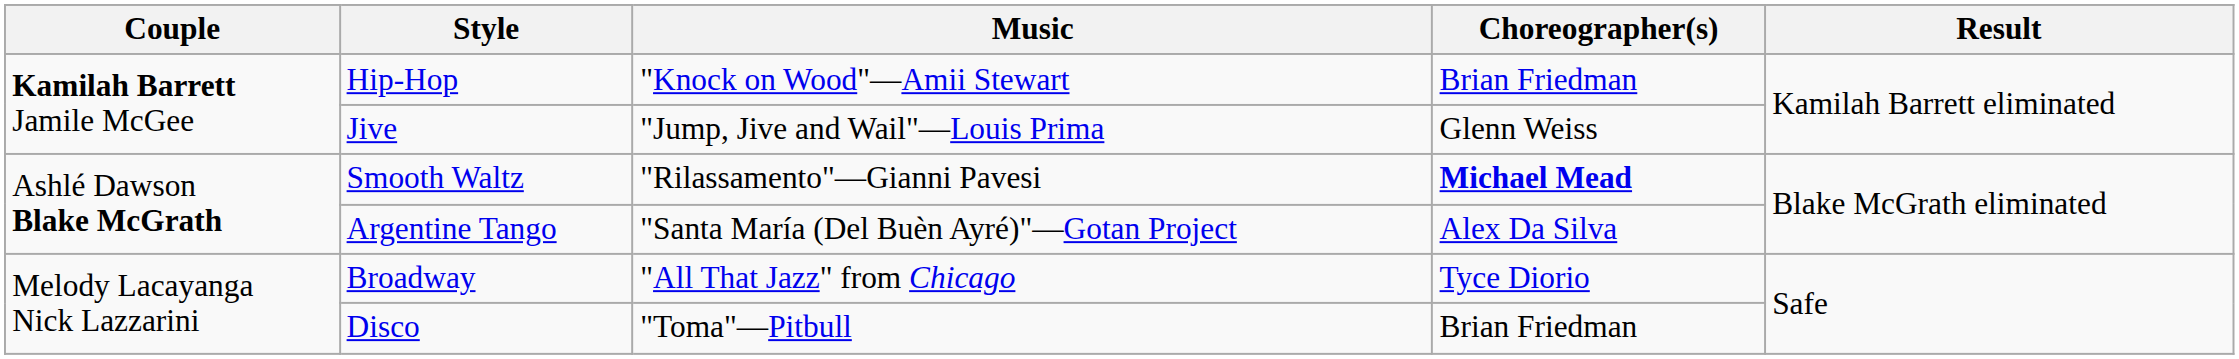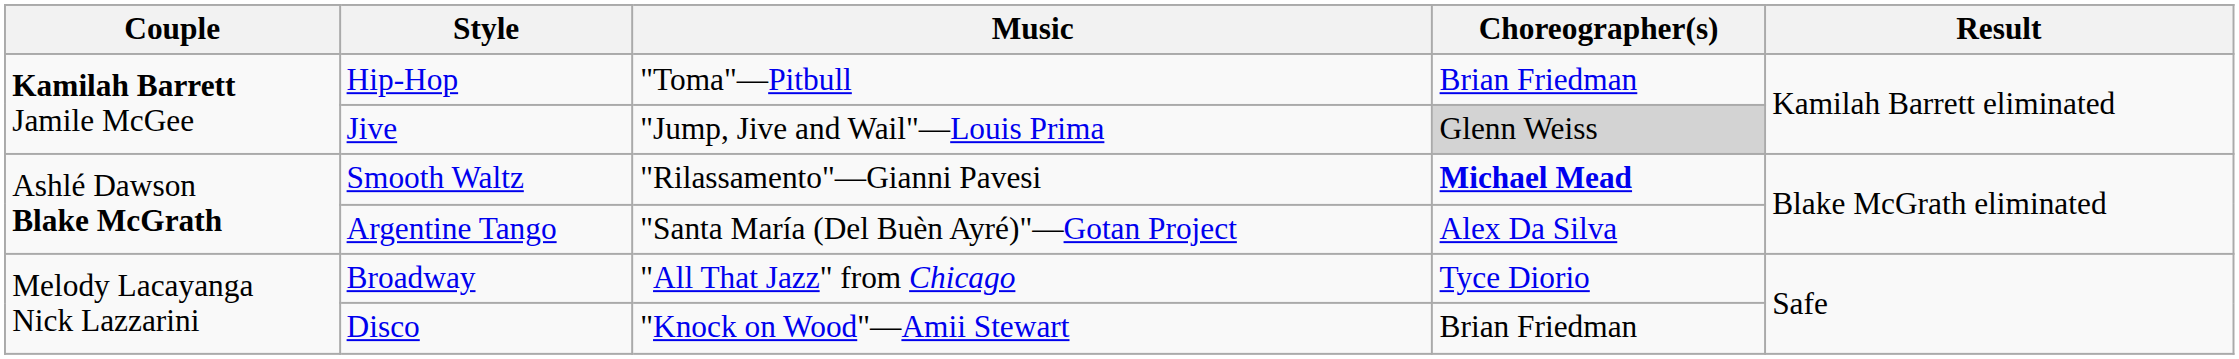Hip-Hop | Music: "Knock on Wood"—Amii Stewart -> "Toma"—Pitbull
Jive | Choreographer(s): no background -> lightgrey background
Disco | Music: "Toma"—Pitbull -> "Knock on Wood"—Amii Stewart
